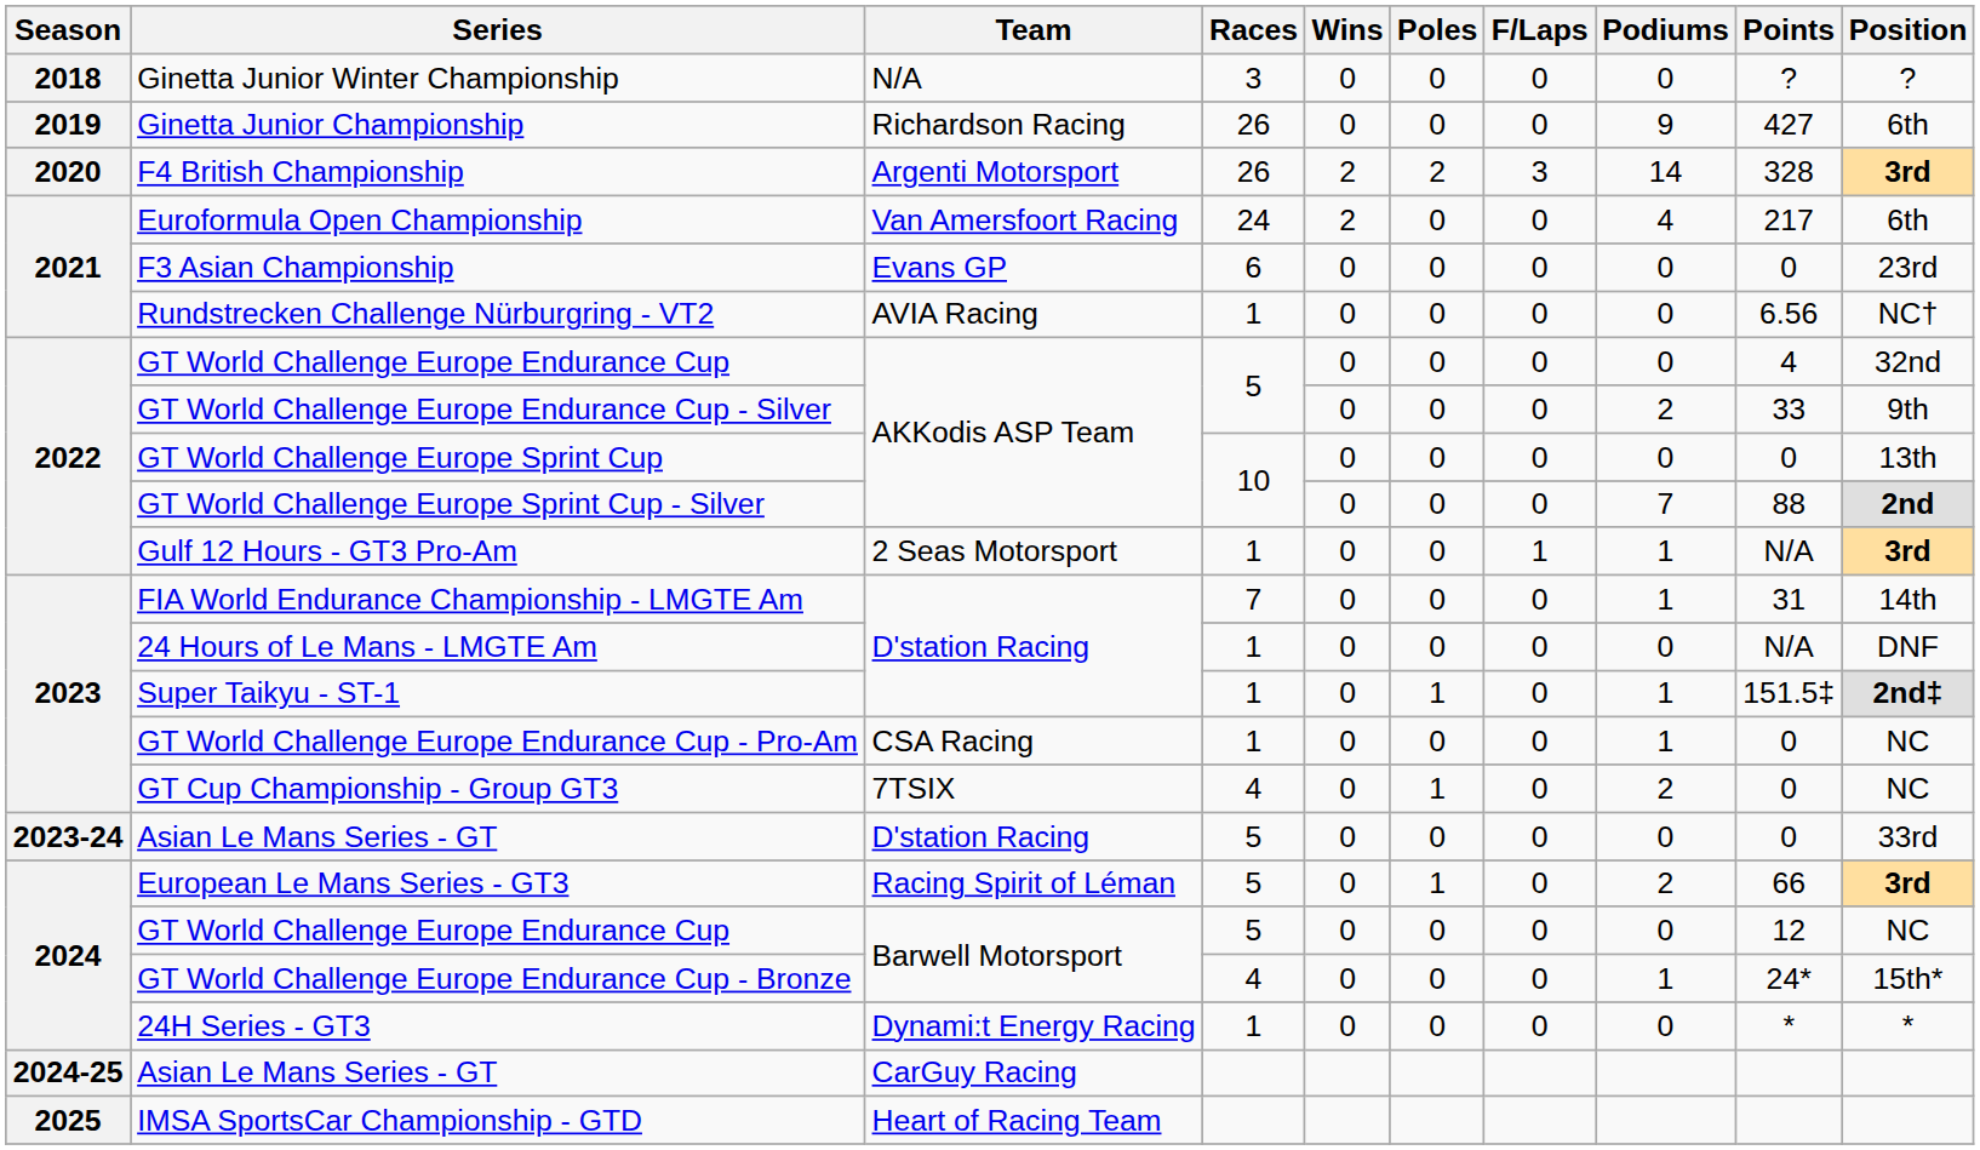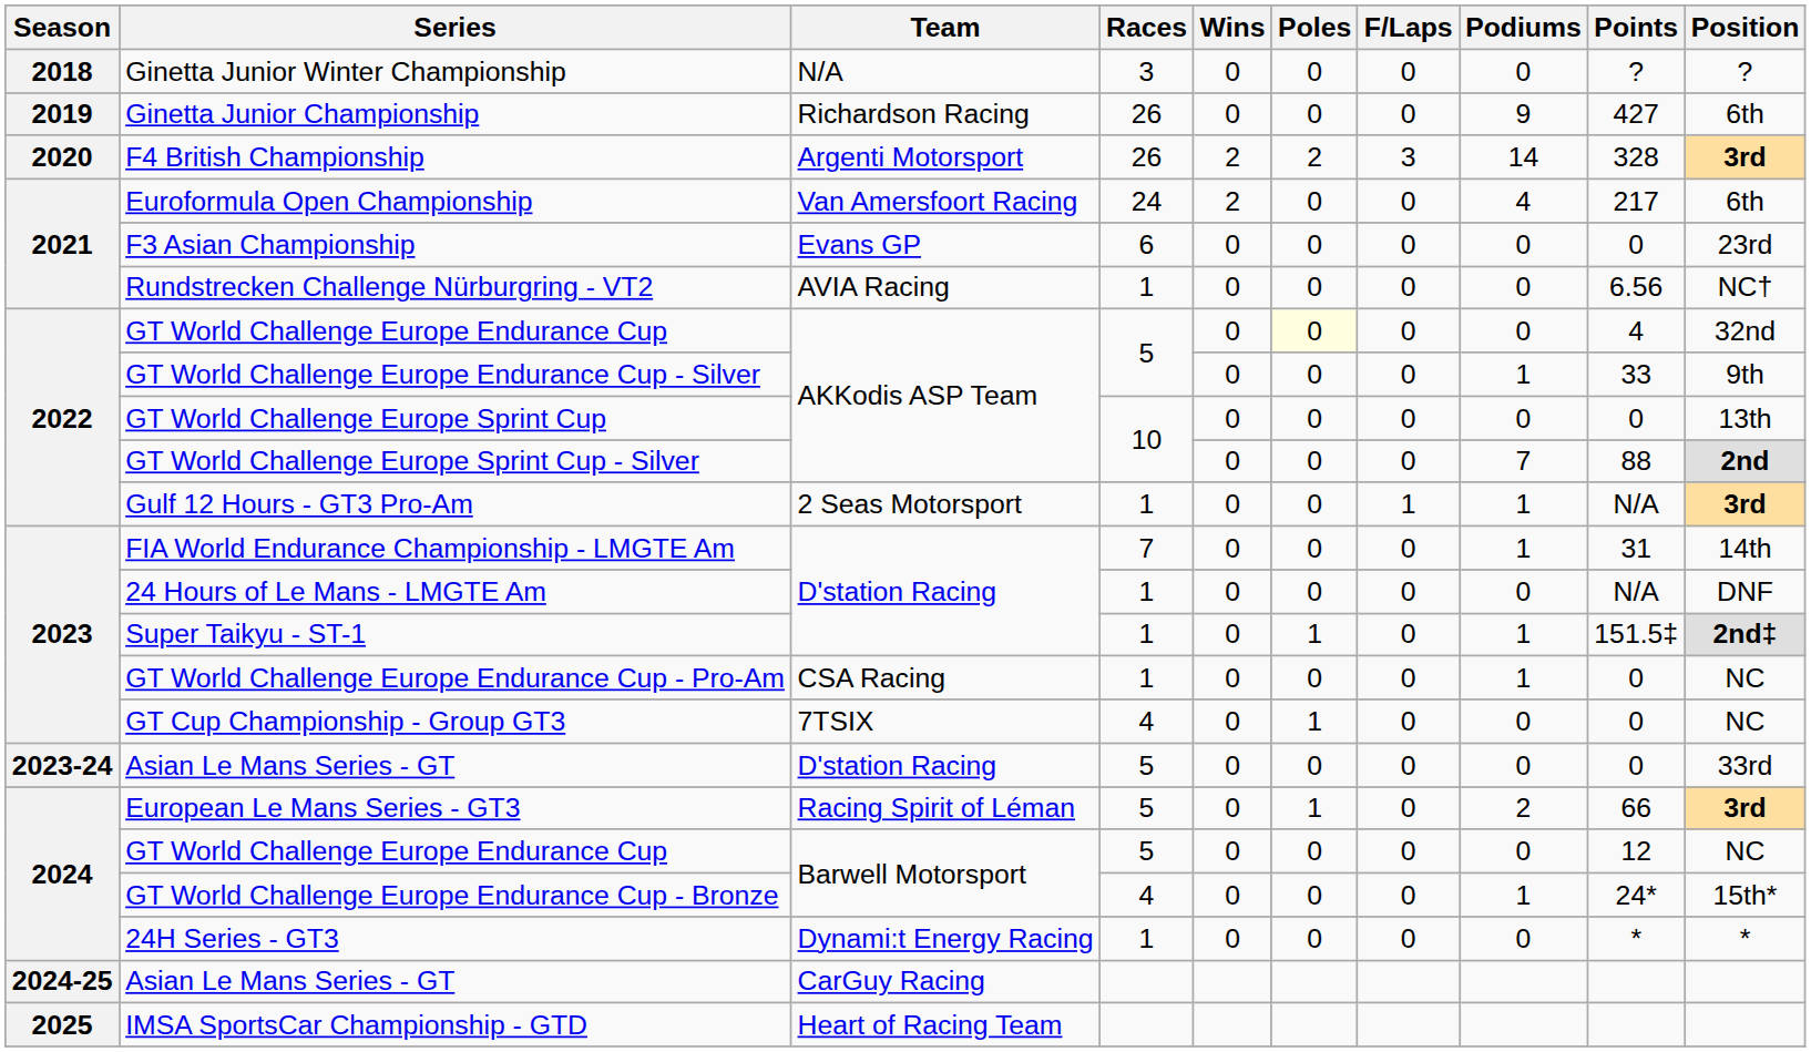GT World Challenge Europe Endurance Cup / AKKodis ASP Team | Poles: no background -> lightyellow background
GT World Challenge Europe Endurance Cup - Silver | Podiums: 2 -> 1
GT Cup Championship - Group GT3 | Podiums: 2 -> 0
